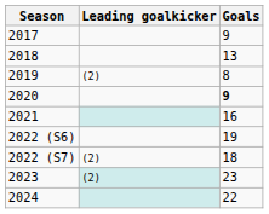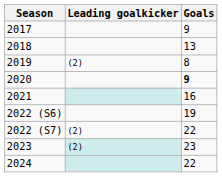2022 (S7) | Goals: 18 -> 22
